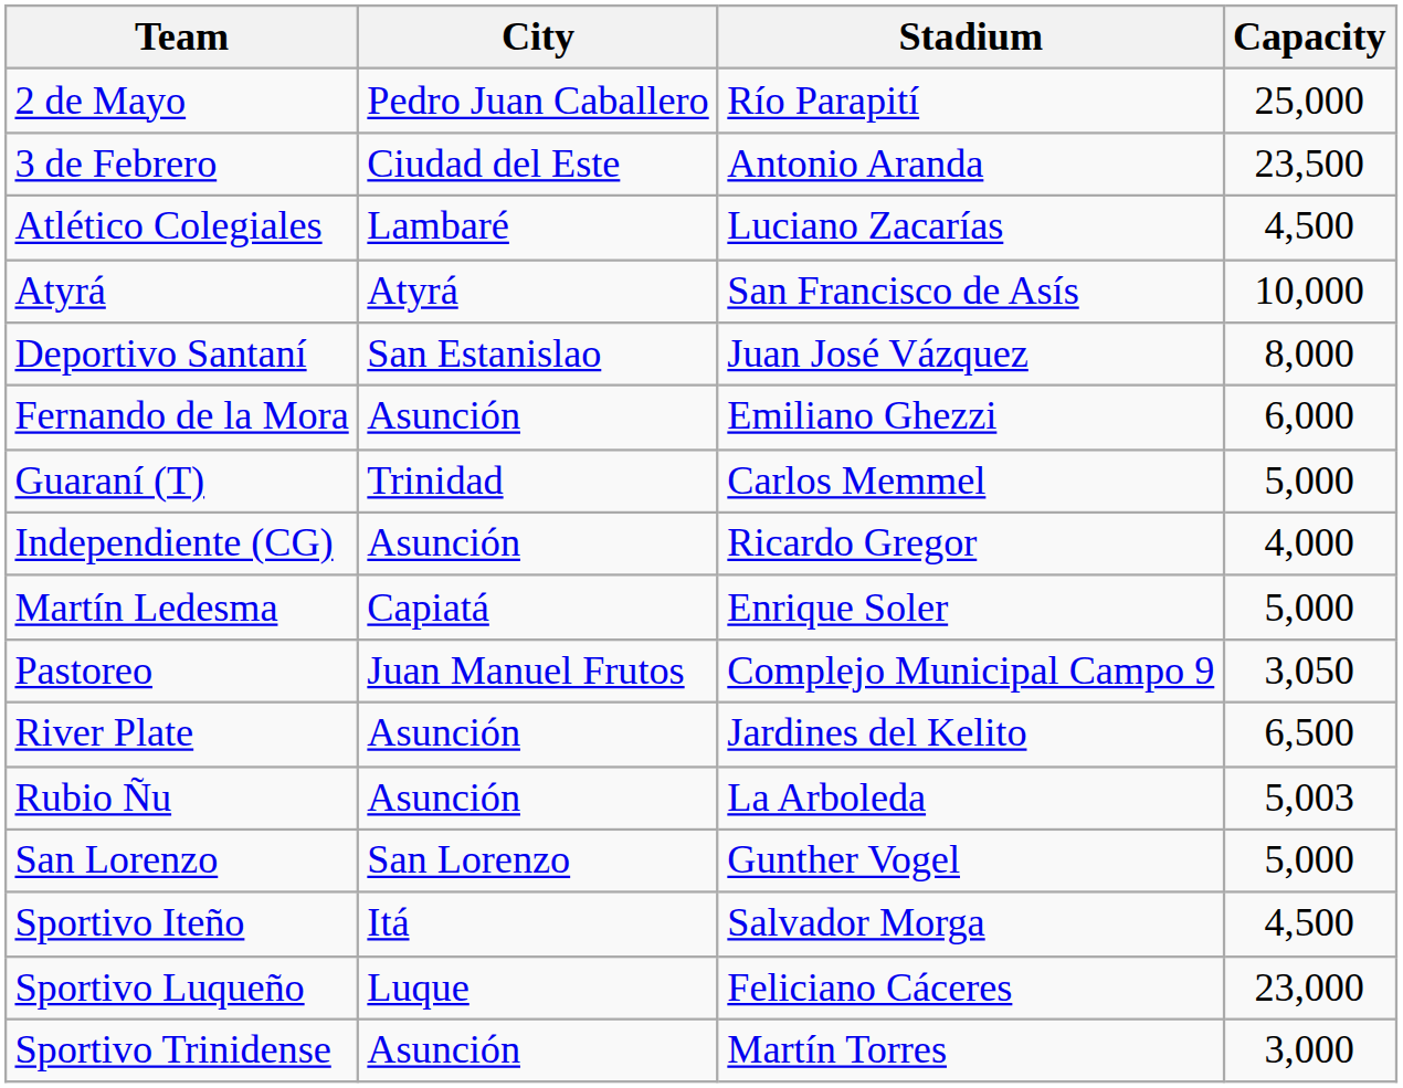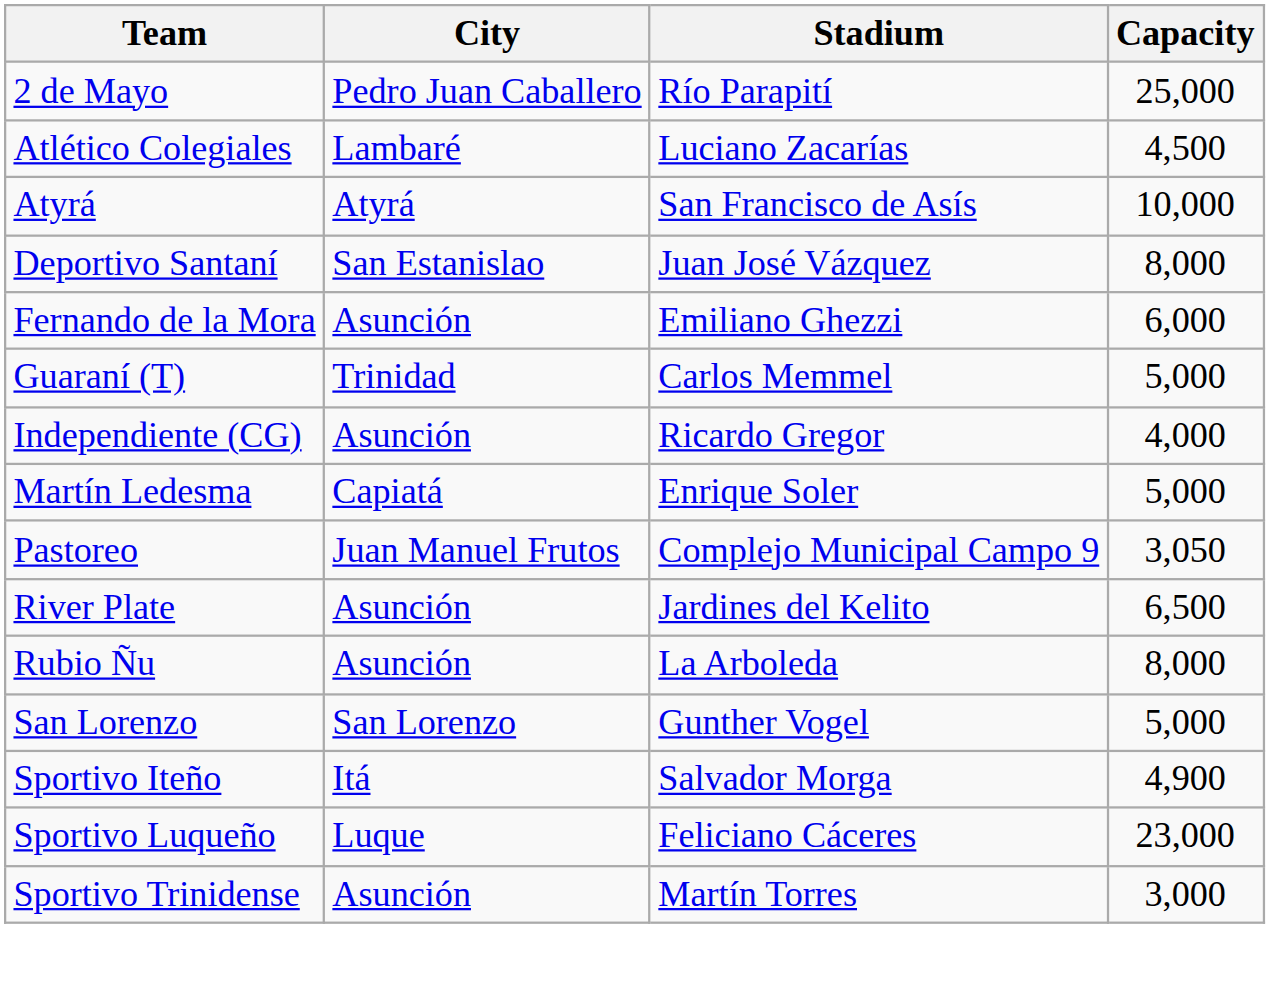- row: 3 de Febrero | Ciudad del Este | Antonio Aranda | 23,500
Rubio Ñu | Capacity: 5,003 -> 8,000
Sportivo Iteño | Capacity: 4,500 -> 4,900
